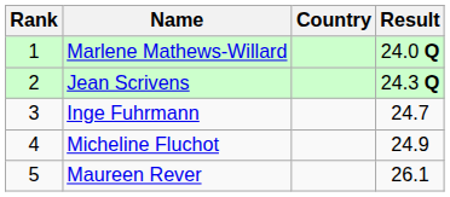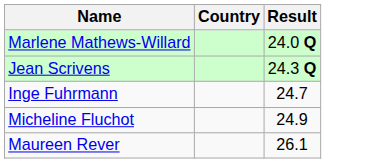- column: Rank | 1 | 2 | 3 | 4 | 5
